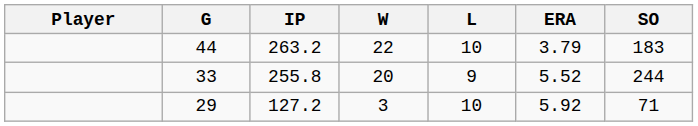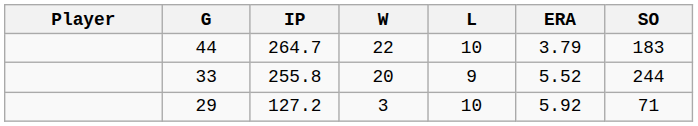44 | IP: 263.2 -> 264.7
